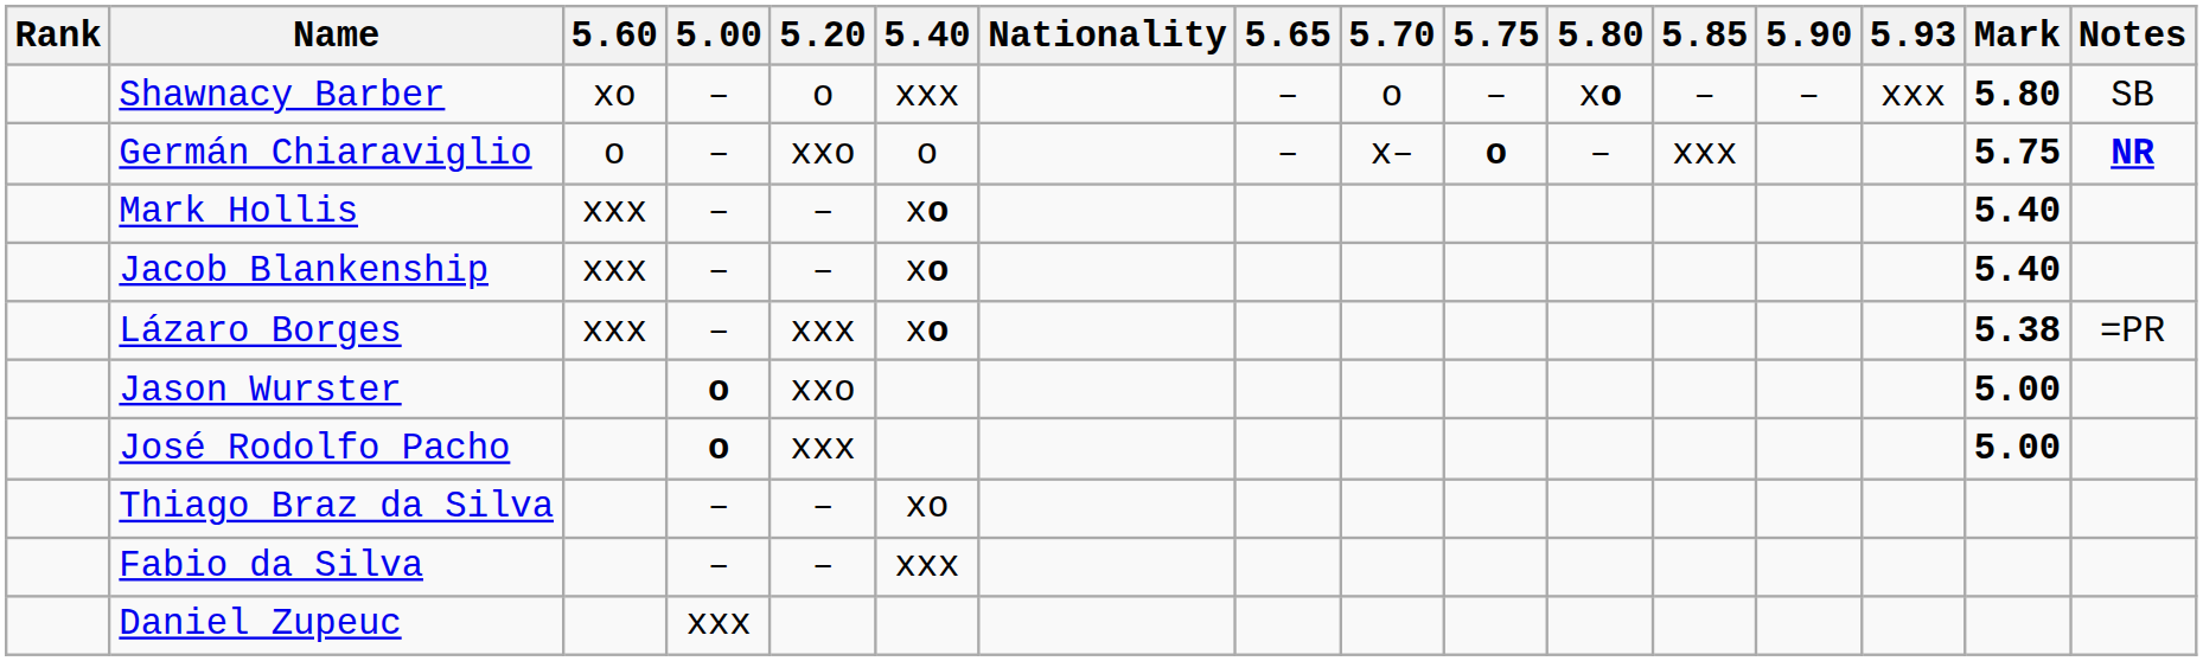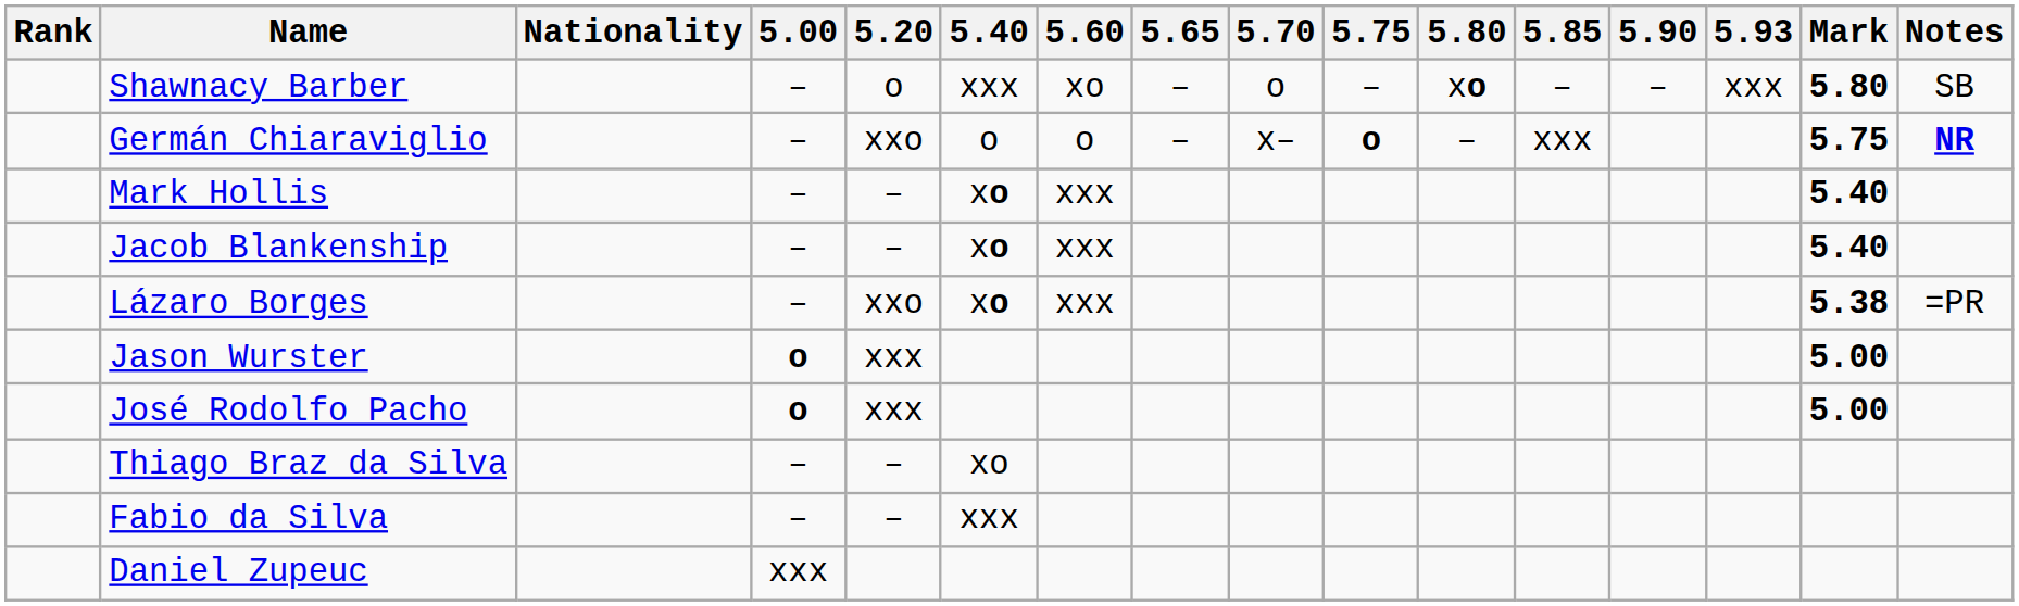columns swapped: Nationality <-> 5.60
Lázaro Borges | 5.20: xxx -> xxo
Jason Wurster | 5.20: xxo -> xxx
